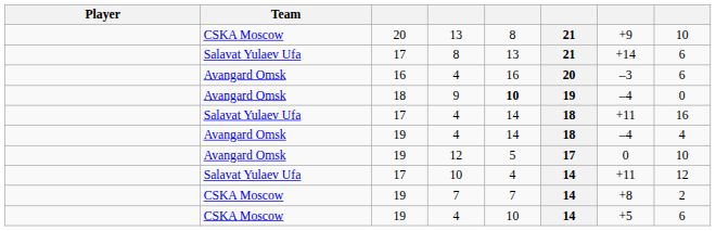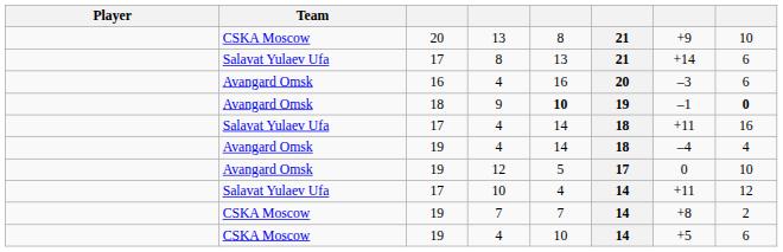9 | column 7: –4 -> –1
9 | column 8: normal -> bold
